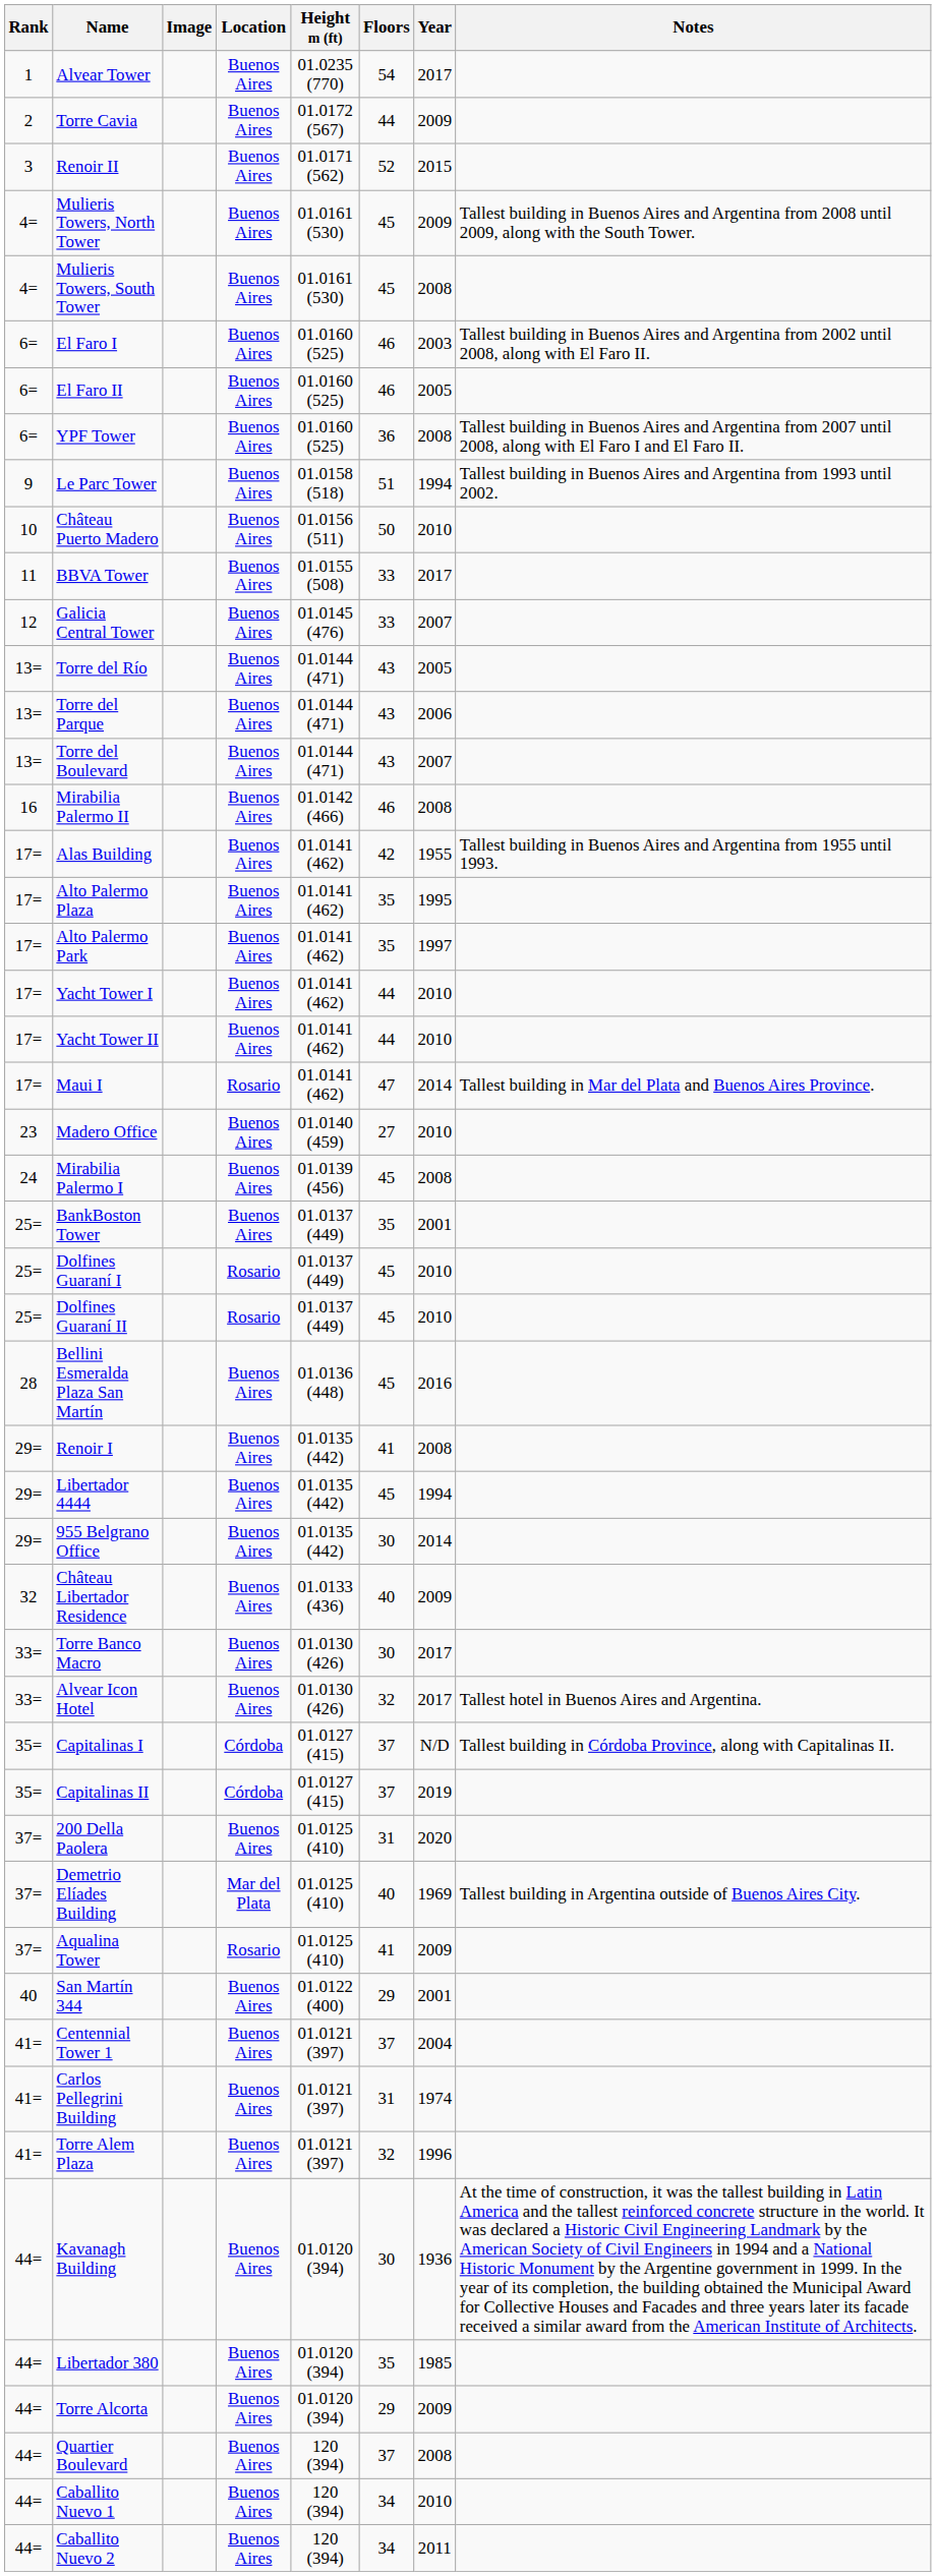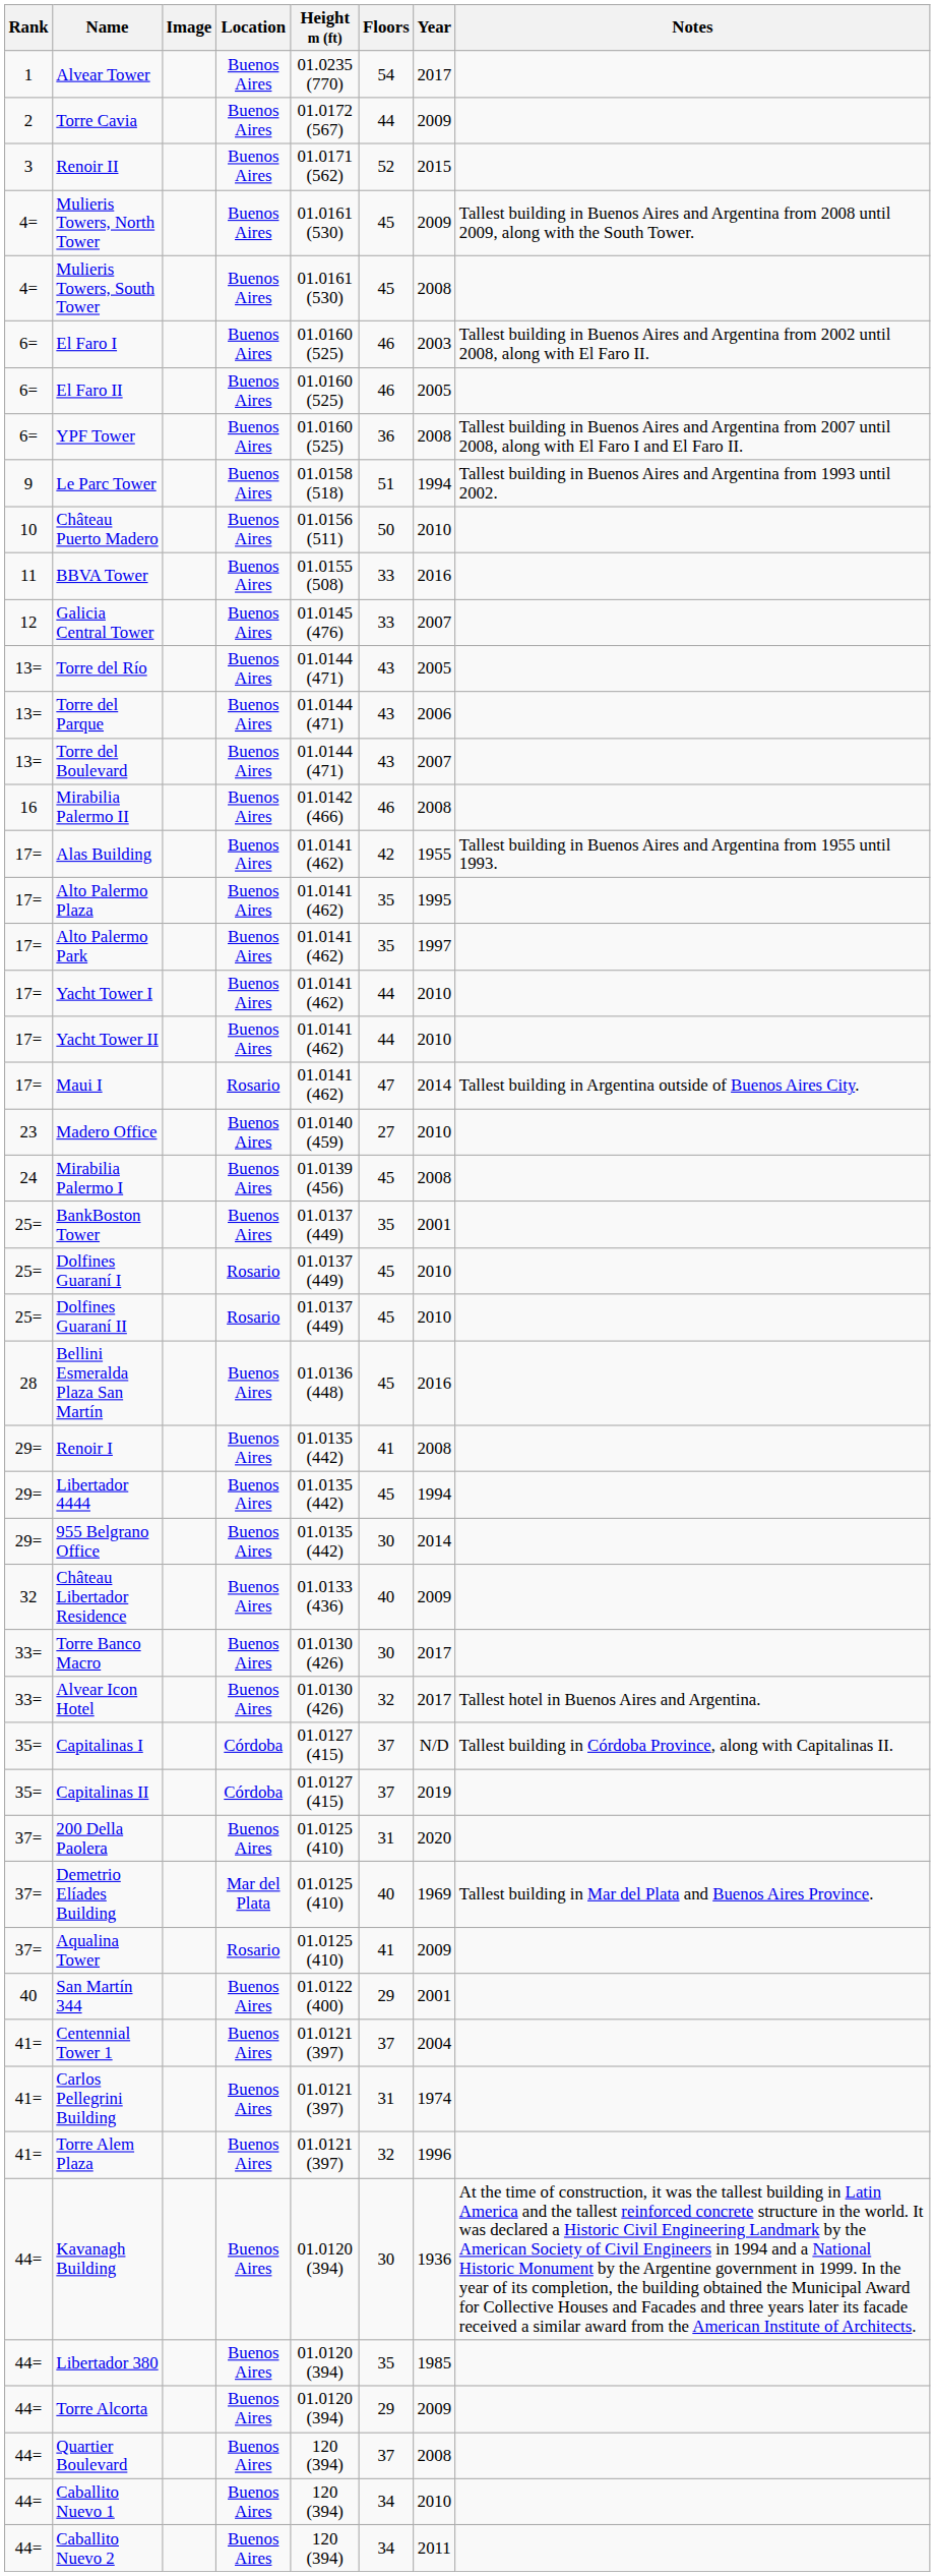BBVA Tower | Year: 2017 -> 2016
Maui I | Notes: Tallest building in Mar del Plata and Buenos Aires Province. -> Tallest building in Argentina outside of Buenos Aires City.
Demetrio Elíades Building | Notes: Tallest building in Argentina outside of Buenos Aires City. -> Tallest building in Mar del Plata and Buenos Aires Province.
